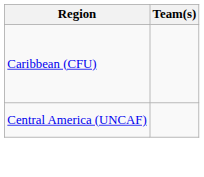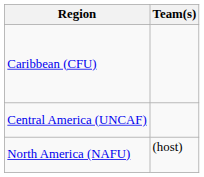+ row: North America (NAFU) | (host)
